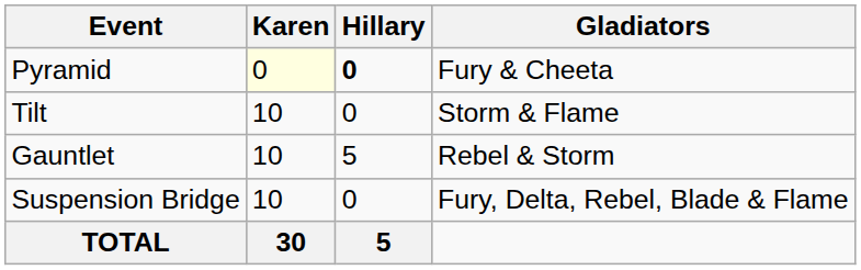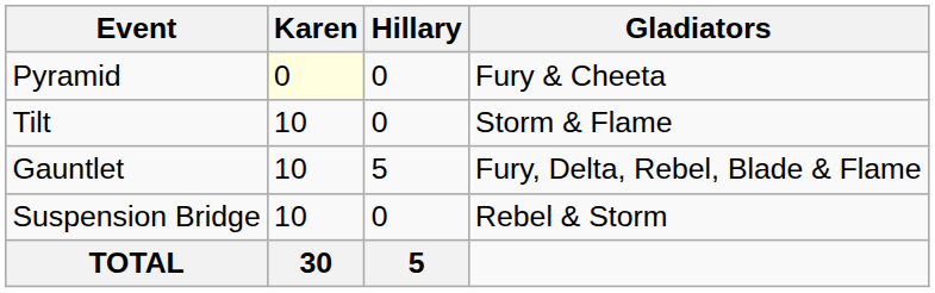Pyramid | Hillary: bold -> normal
Gauntlet | Gladiators: Rebel & Storm -> Fury, Delta, Rebel, Blade & Flame
Suspension Bridge | Gladiators: Fury, Delta, Rebel, Blade & Flame -> Rebel & Storm
